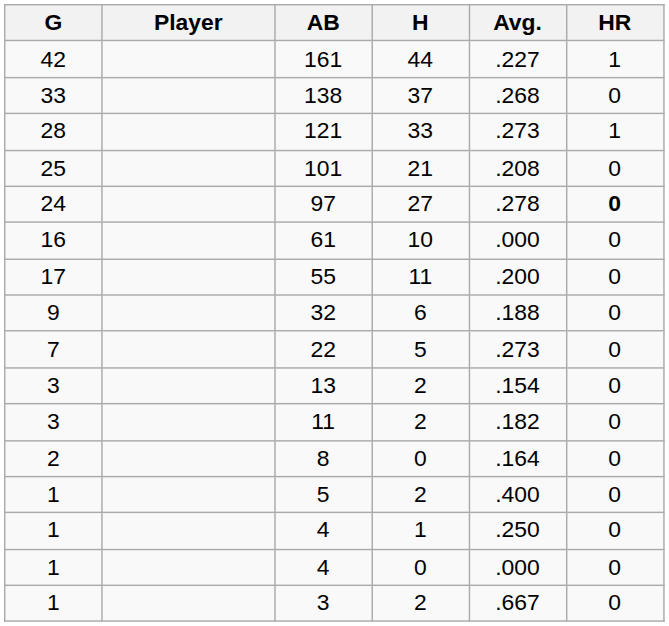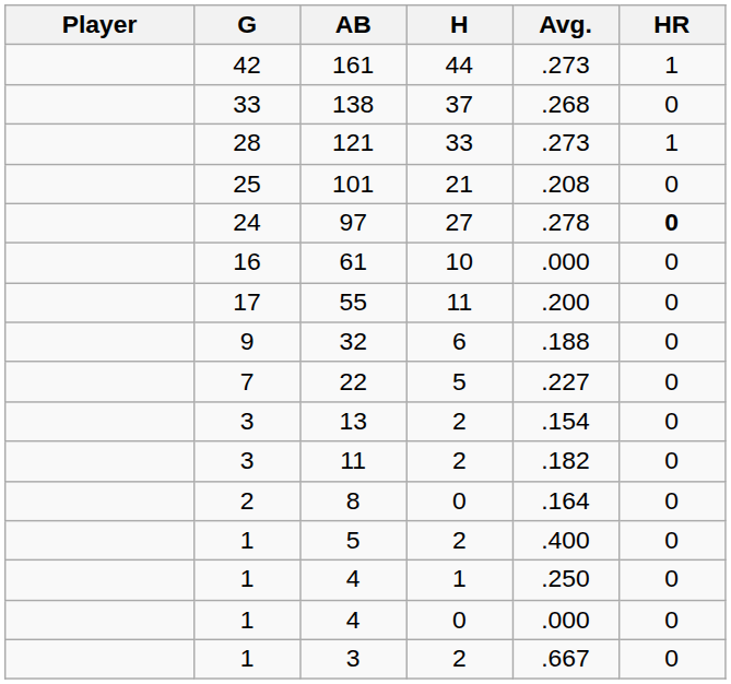columns swapped: Player <-> G
161 | Avg.: .227 -> .273
22 | Avg.: .273 -> .227
